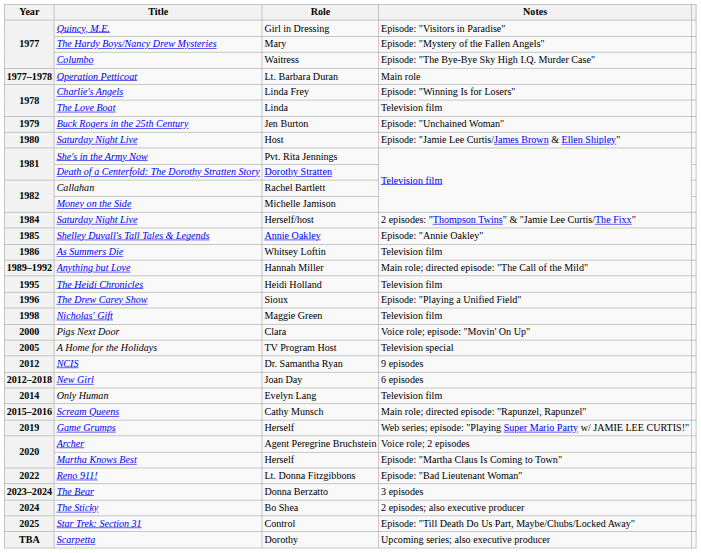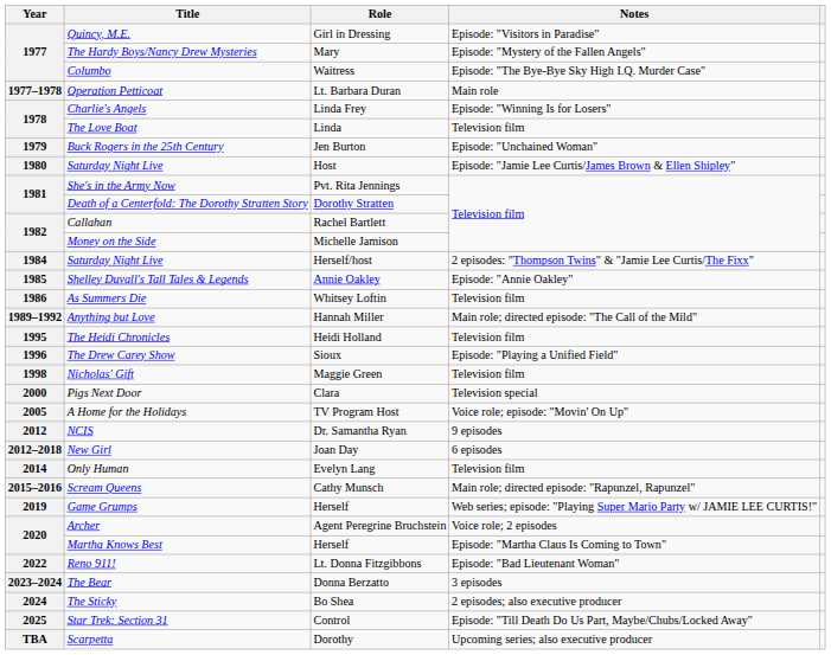Pigs Next Door | Notes: Voice role; episode: "Movin' On Up" -> Television special
A Home for the Holidays | Notes: Television special -> Voice role; episode: "Movin' On Up"
